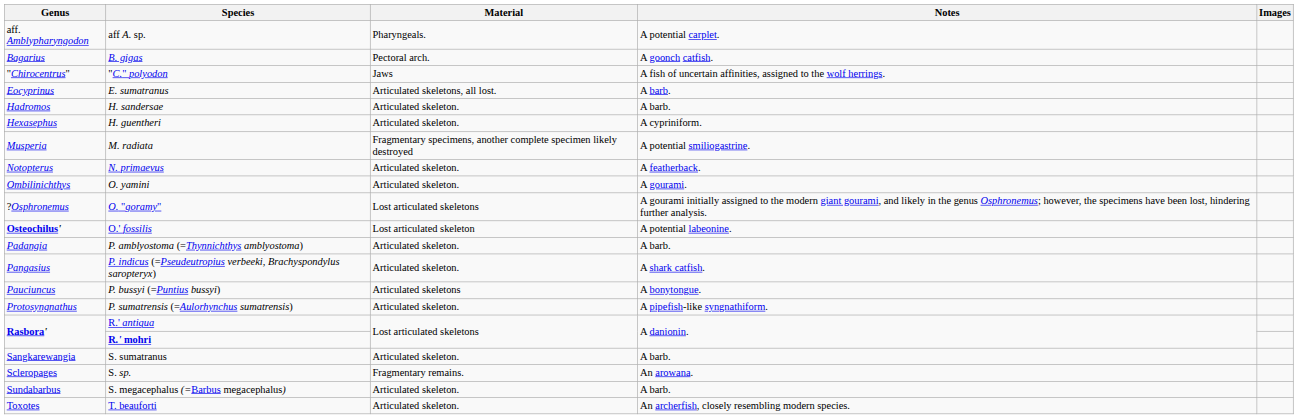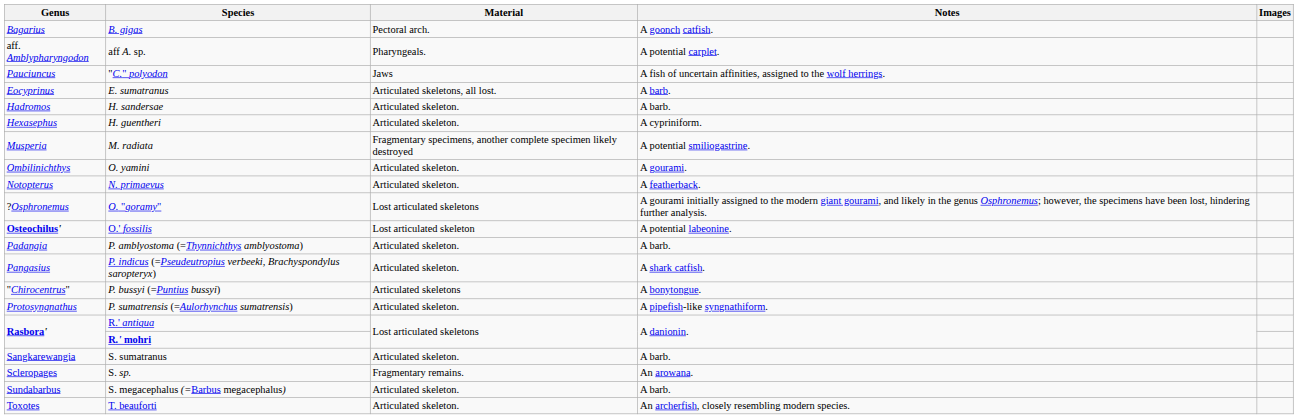rows swapped: aff A. sp. <-> B. gigas
"C." polyodon | Genus: "Chirocentrus" -> Pauciuncus
rows swapped: N. primaevus <-> O. yamini
P. bussyi (=Puntius bussyi) | Genus: Pauciuncus -> "Chirocentrus"
